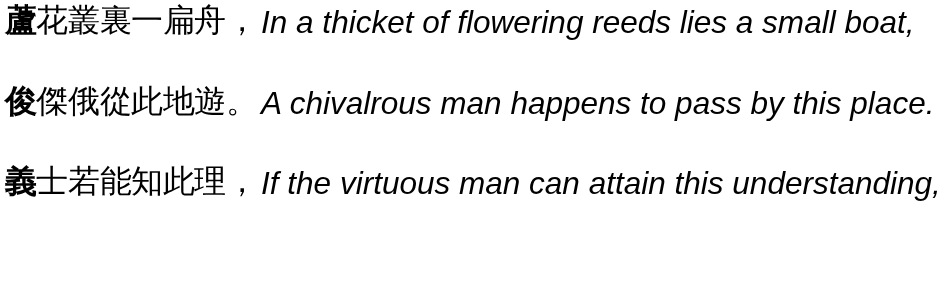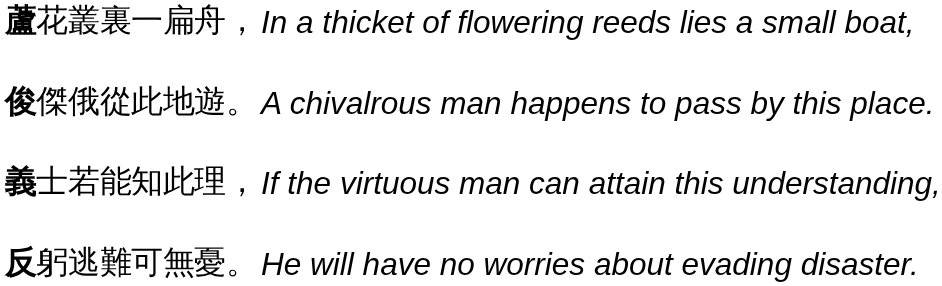+ row: 反躬逃難可無憂。 | He will have no worries about evading disaster.
